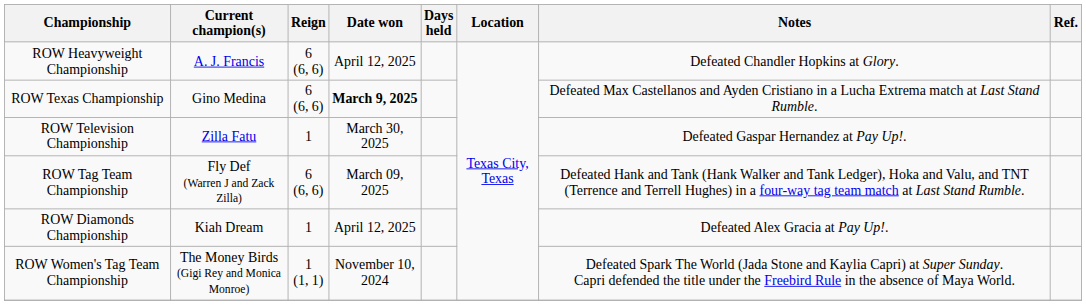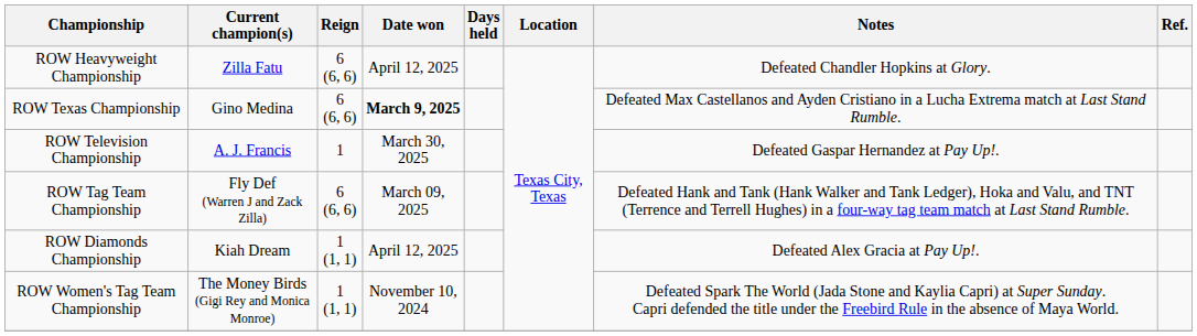ROW Heavyweight Championship | Current champion(s): A. J. Francis -> Zilla Fatu
ROW Television Championship | Current champion(s): Zilla Fatu -> A. J. Francis
ROW Diamonds Championship | Reign: 1 -> 1 (1, 1)
